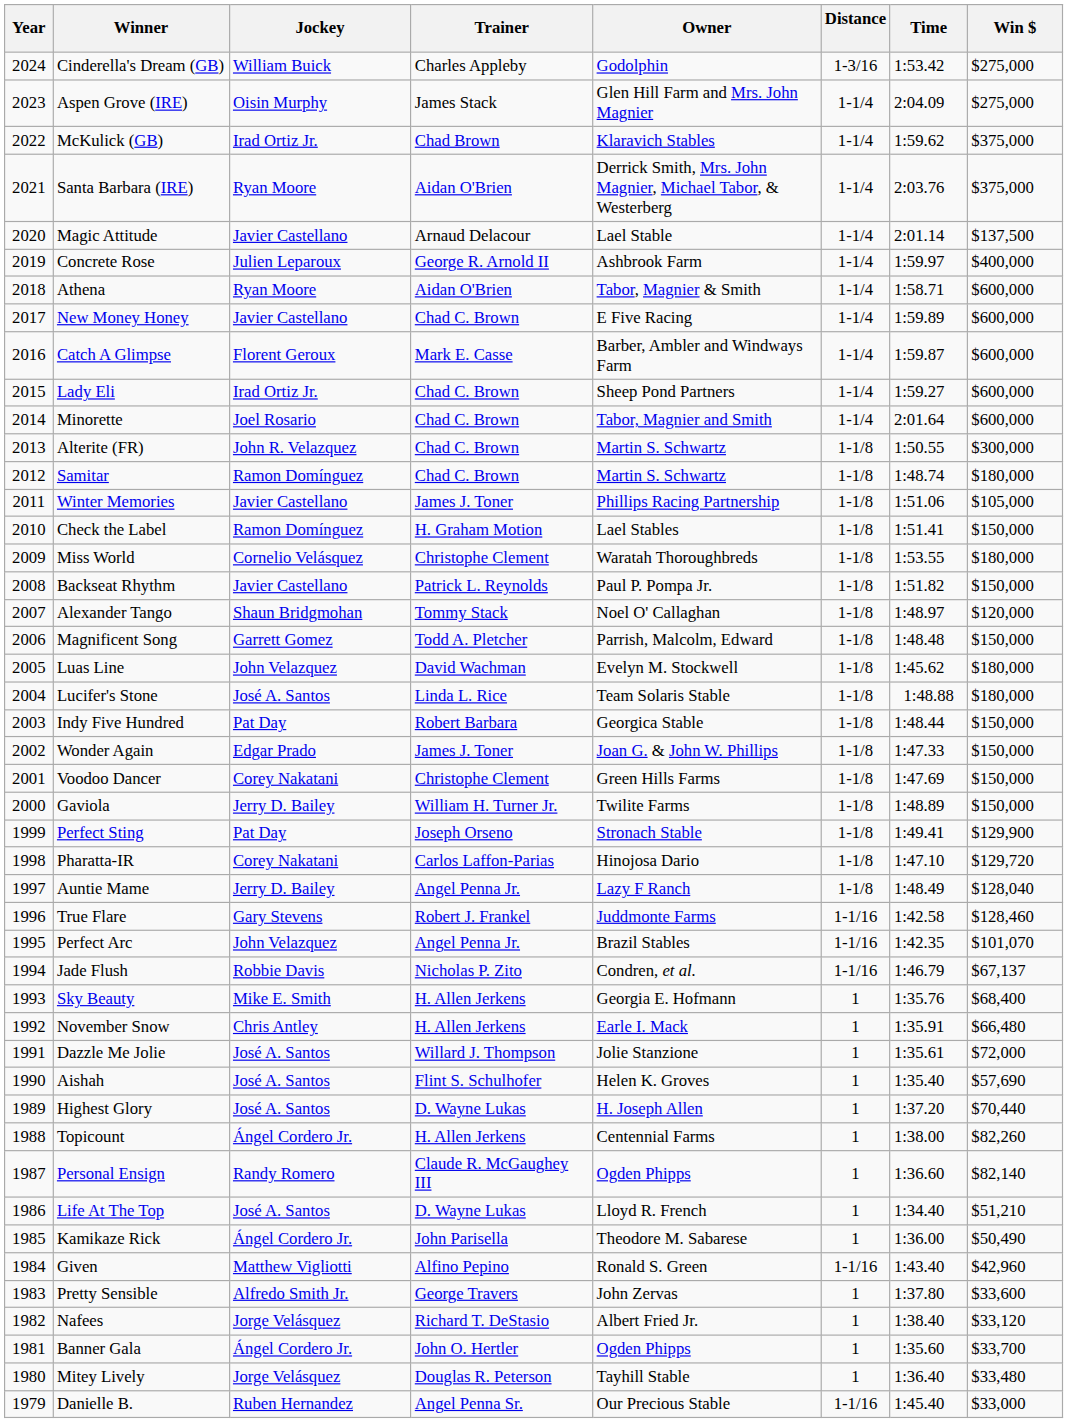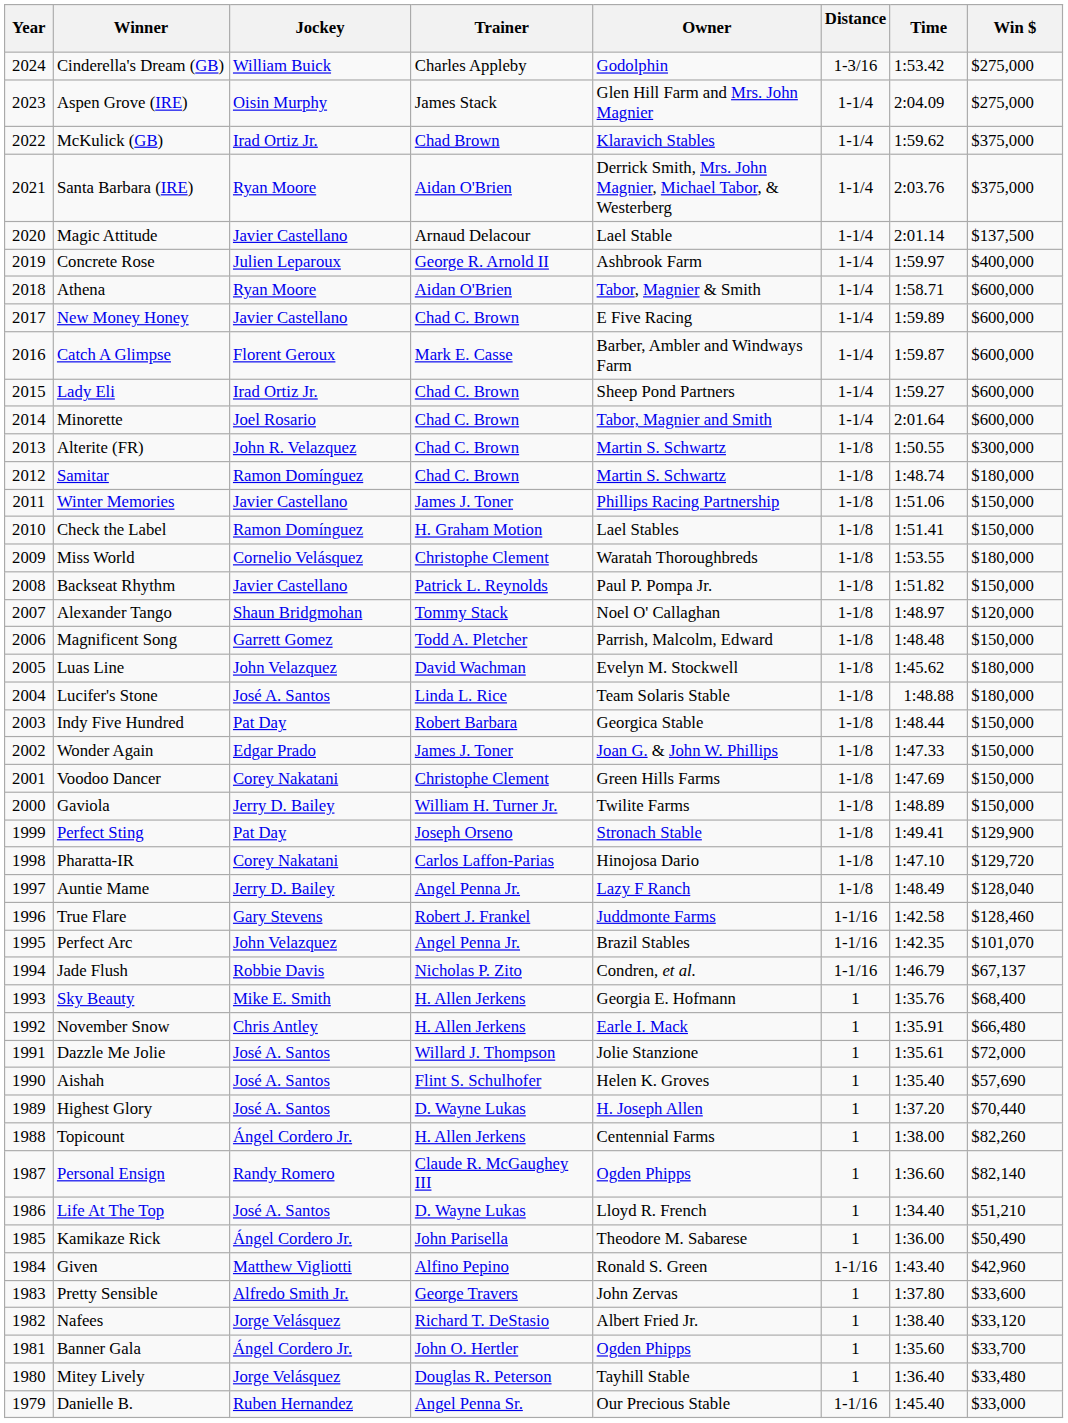Winter Memories | Win $: $105,000 -> $150,000
